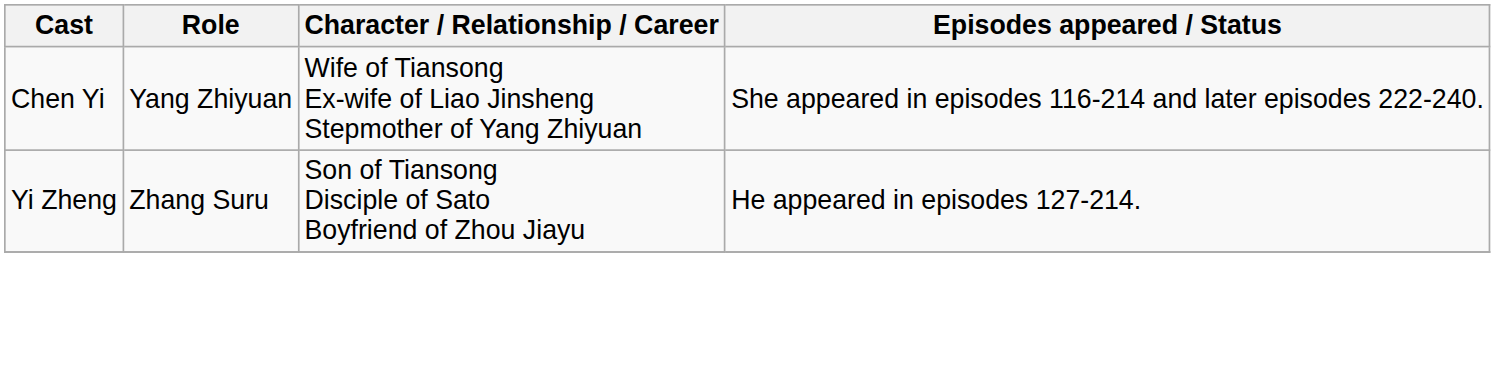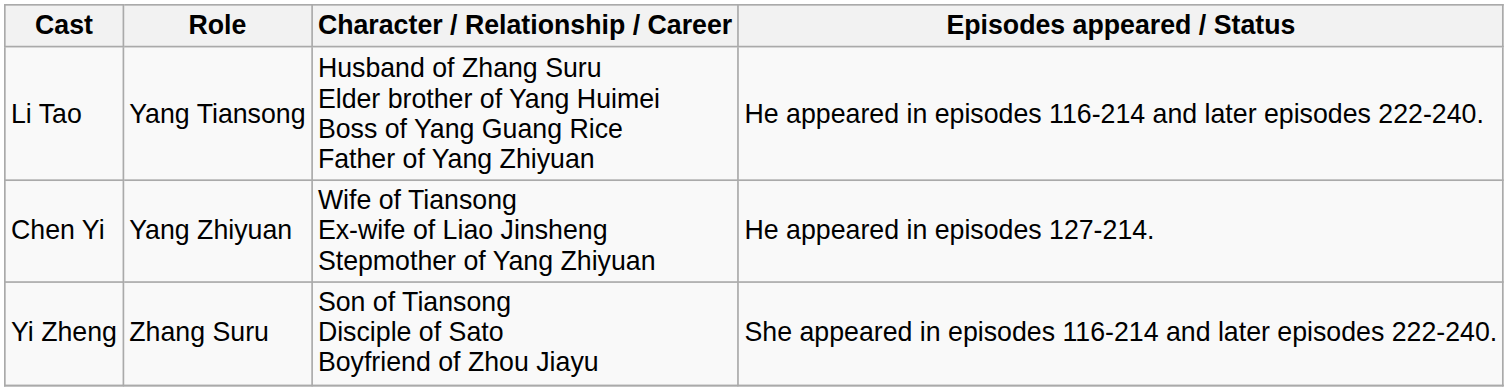+ row: Li Tao | Yang Tiansong | Husband of Zhang Suru Elder brother of Yang Huimei Boss of Yang Guang Rice Father of Yang Zhiyuan | He appeared in episodes 116-214 and later episodes 222-240.
Chen Yi | Episodes appeared / Status: She appeared in episodes 116-214 and later episodes 222-240. -> He appeared in episodes 127-214.
Yi Zheng | Episodes appeared / Status: He appeared in episodes 127-214. -> She appeared in episodes 116-214 and later episodes 222-240.
